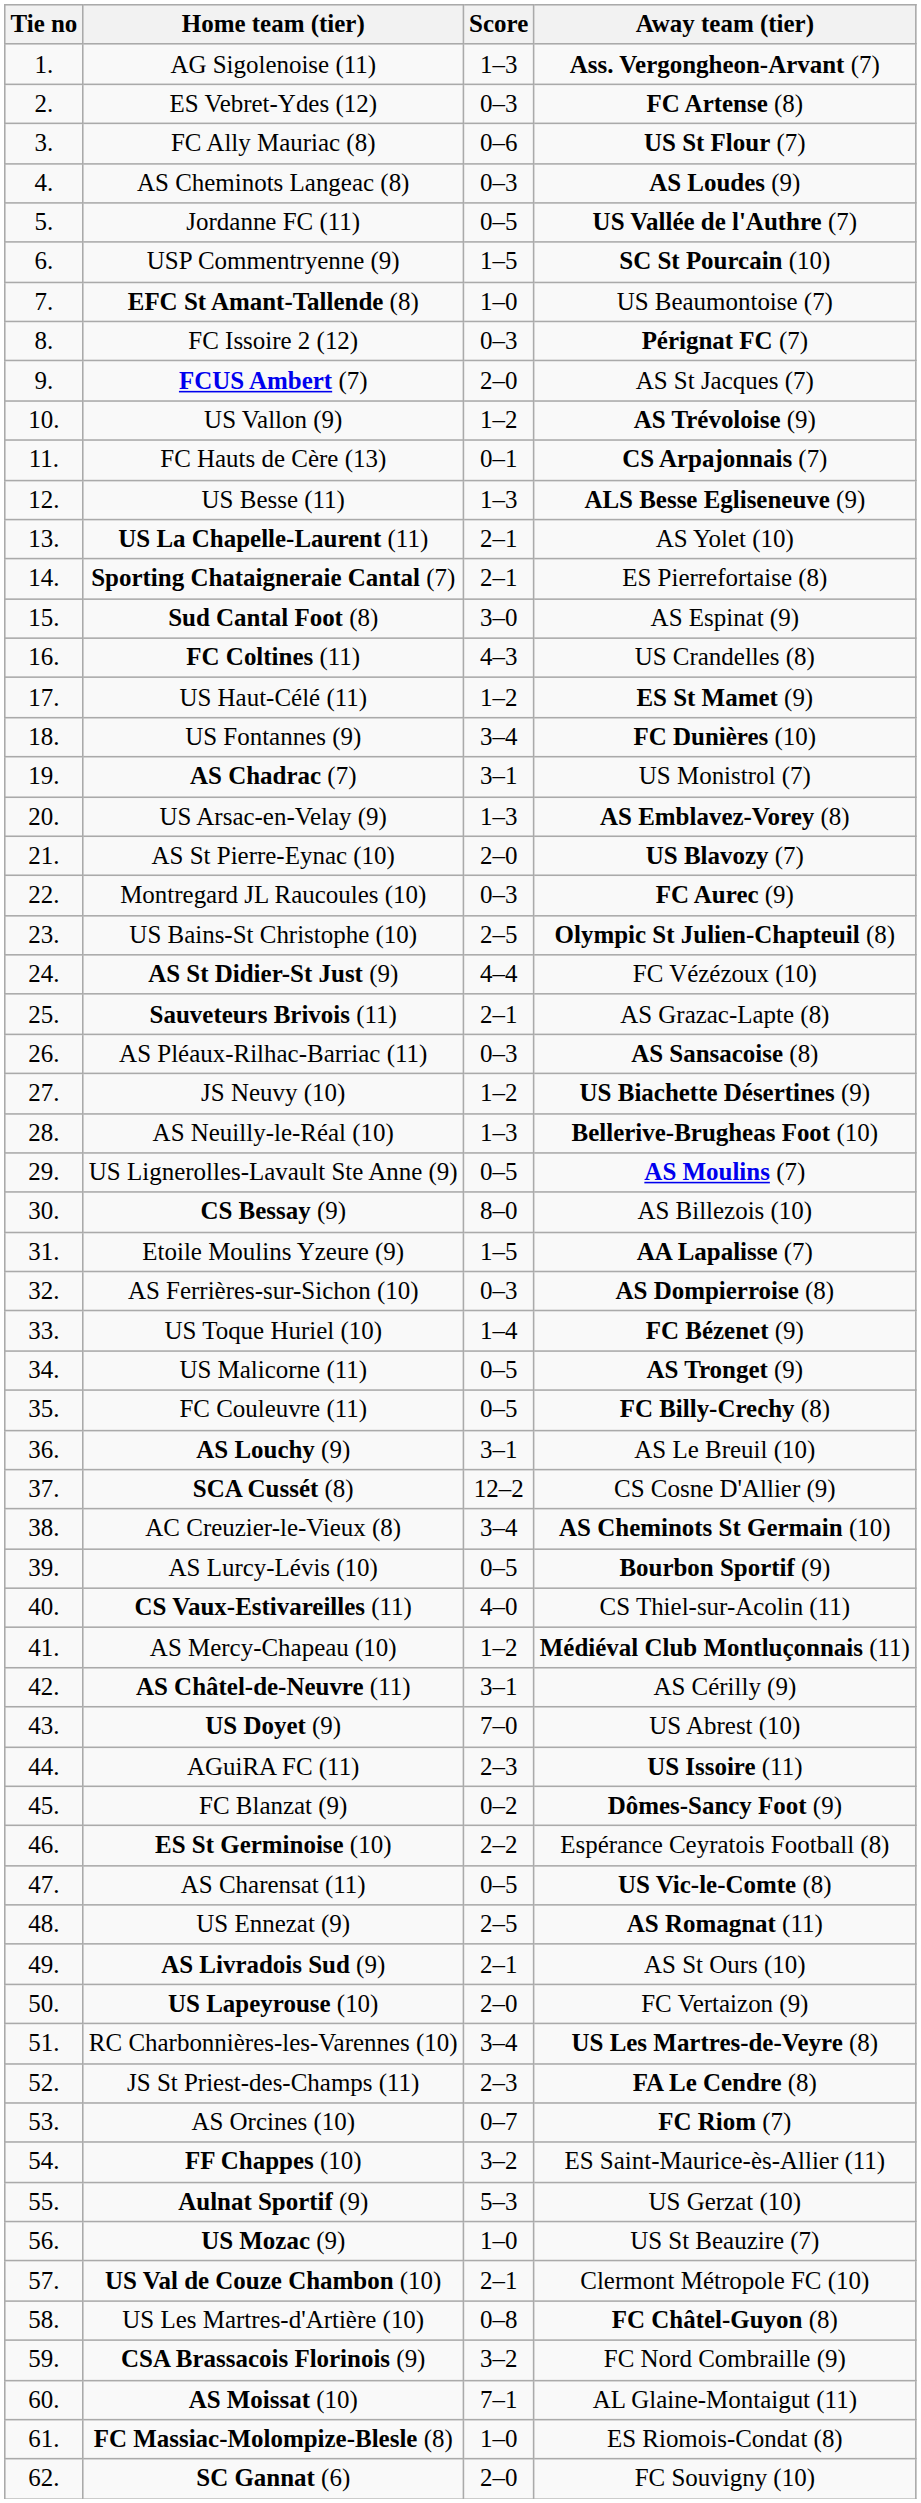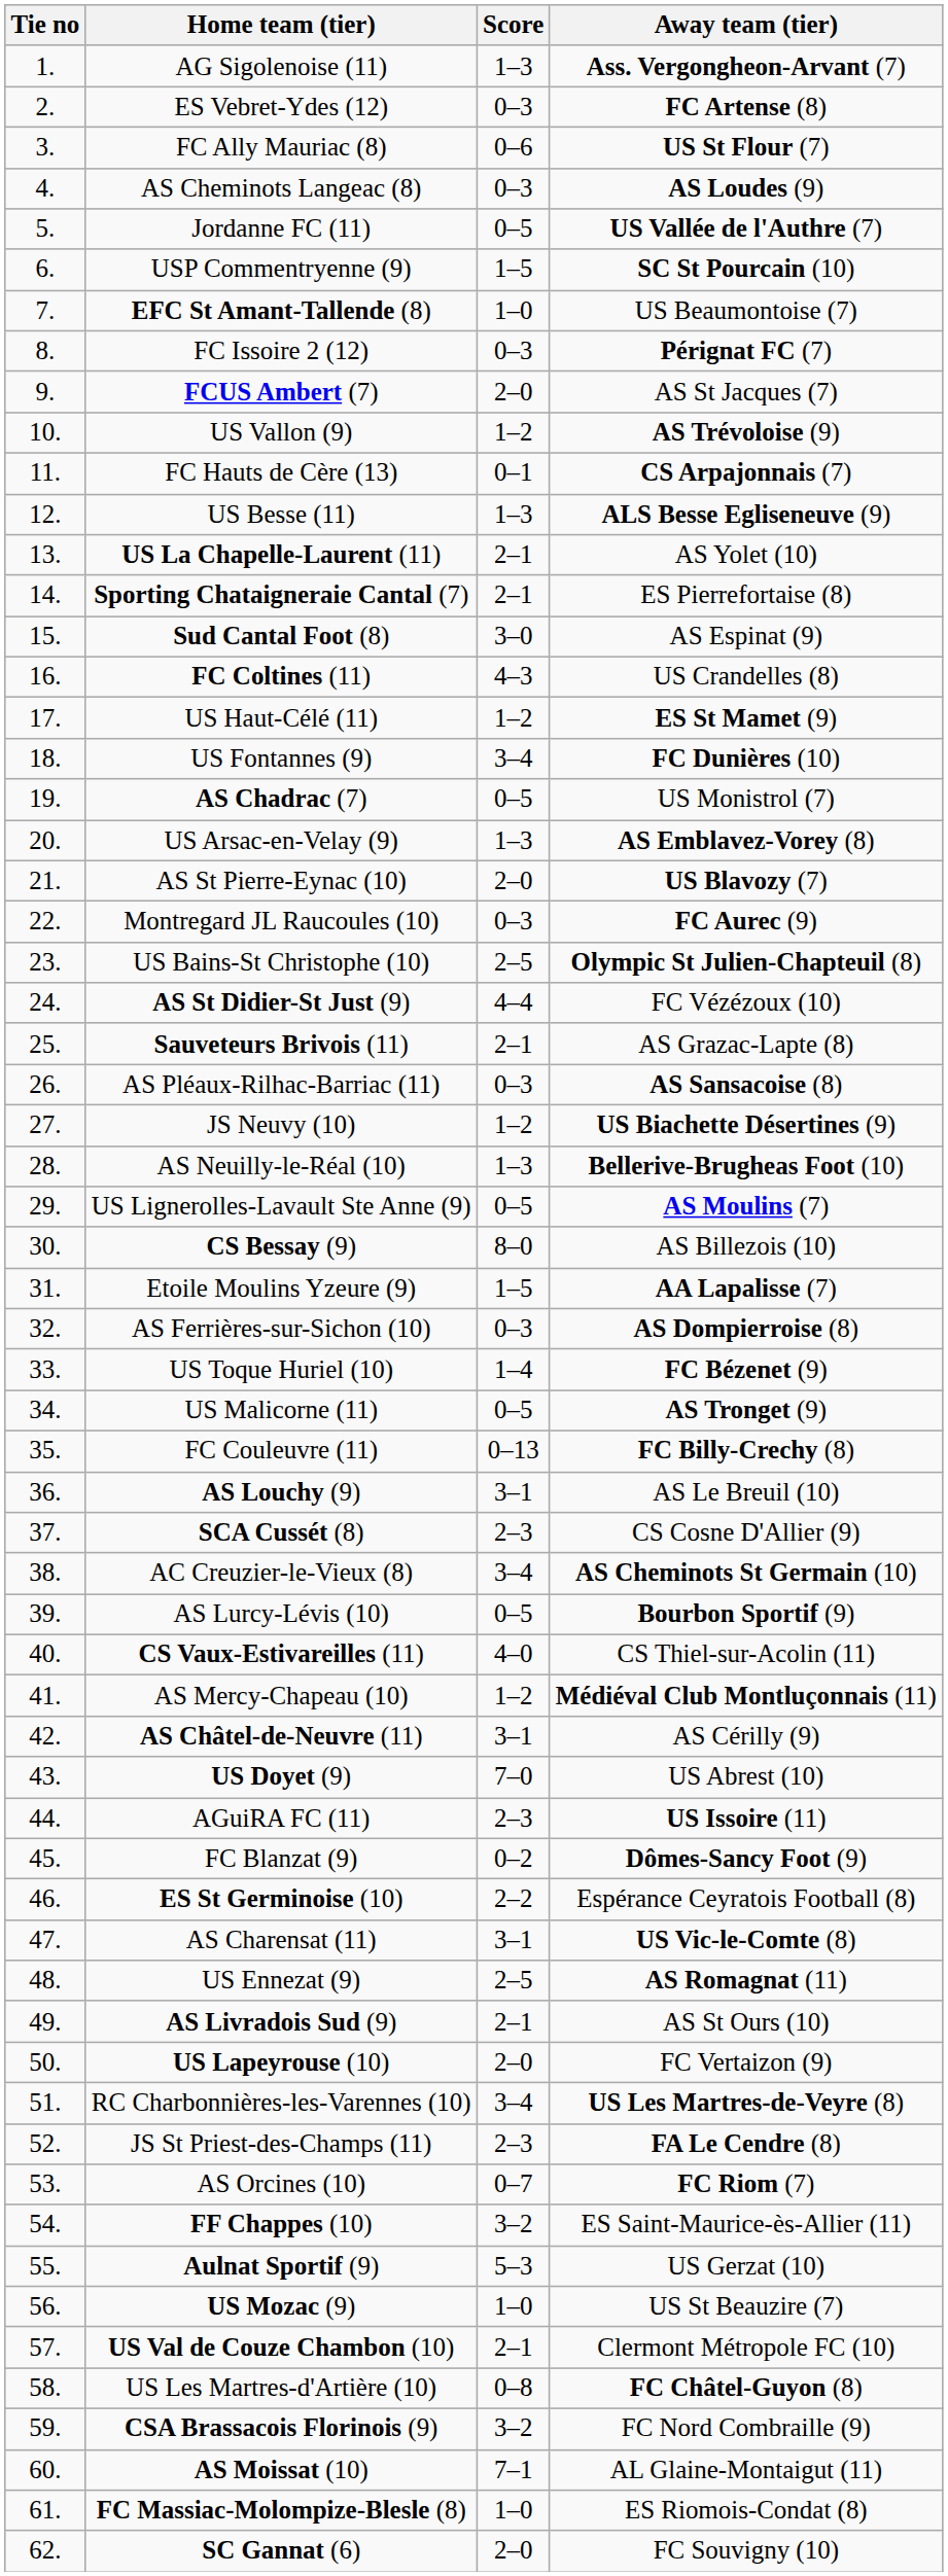AS Chadrac (7) | Score: 3–1 -> 0–5
FC Couleuvre (11) | Score: 0–5 -> 0–13
SCA Cussét (8) | Score: 12–2 -> 2–3
AS Charensat (11) | Score: 0–5 -> 3–1
